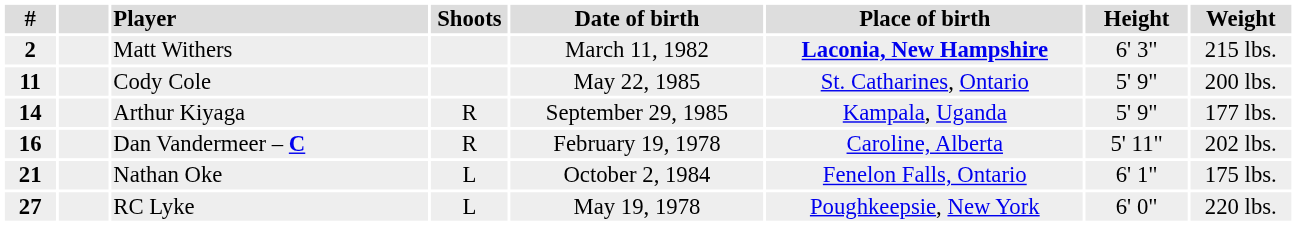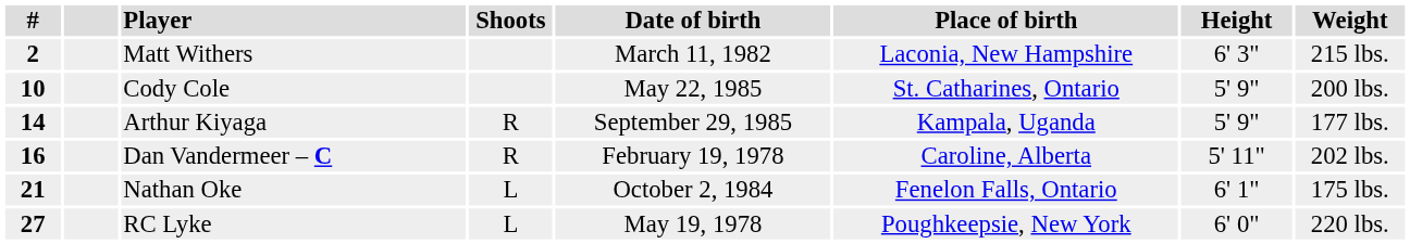Matt Withers | Place of birth: bold -> normal
Cody Cole | #: 11 -> 10
